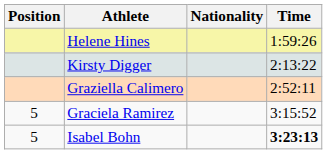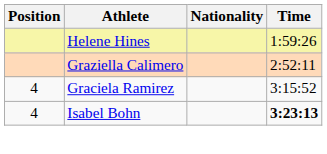- row: Kirsty Digger | 2:13:22
Graciela Ramirez | Position: 5 -> 4
Isabel Bohn | Position: 5 -> 4
